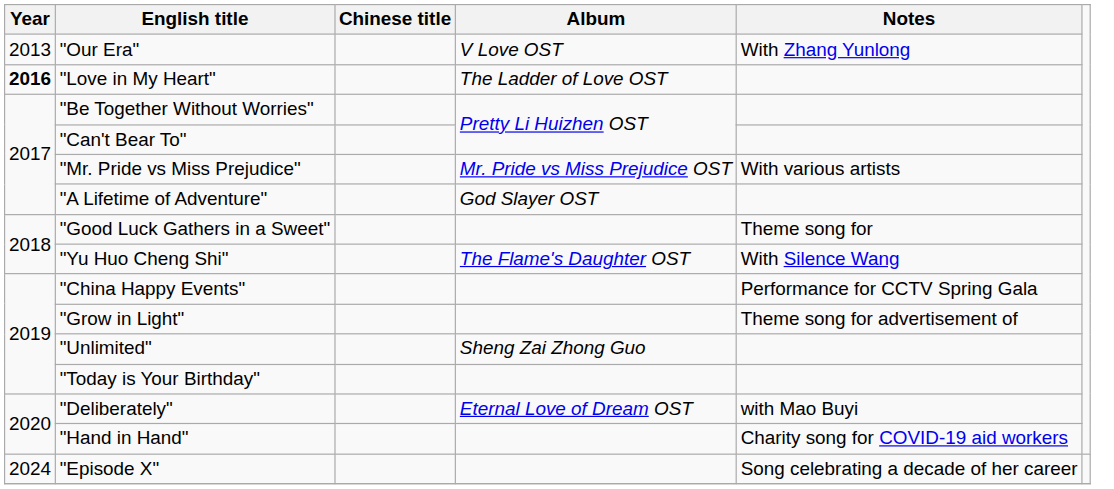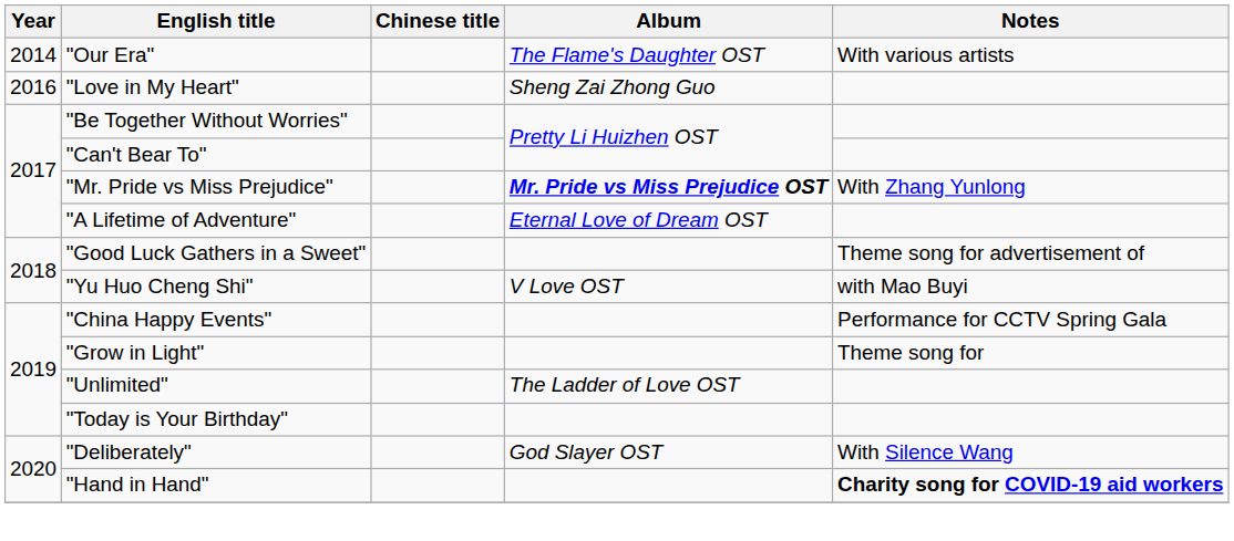"Our Era" | Year: 2013 -> 2014
"Our Era" | Album: V Love OST -> The Flame's Daughter OST
"Our Era" | Notes: With Zhang Yunlong -> With various artists
"Love in My Heart" | Year: bold -> normal
"Love in My Heart" | Album: The Ladder of Love OST -> Sheng Zai Zhong Guo
"Mr. Pride vs Miss Prejudice" | Album: normal -> bold
"Mr. Pride vs Miss Prejudice" | Notes: With various artists -> With Zhang Yunlong
"A Lifetime of Adventure" | Album: God Slayer OST -> Eternal Love of Dream OST
"Good Luck Gathers in a Sweet" | Notes: Theme song for -> Theme song for advertisement of
"Yu Huo Cheng Shi" | Album: The Flame's Daughter OST -> V Love OST
"Yu Huo Cheng Shi" | Notes: With Silence Wang -> with Mao Buyi
"Grow in Light" | Notes: Theme song for advertisement of -> Theme song for
"Unlimited" | Album: Sheng Zai Zhong Guo -> The Ladder of Love OST
"Deliberately" | Album: Eternal Love of Dream OST -> God Slayer OST
"Deliberately" | Notes: with Mao Buyi -> With Silence Wang
"Hand in Hand" | Notes: normal -> bold
- row: 2024 | "Episode X" | Song celebrating a decade of her career
